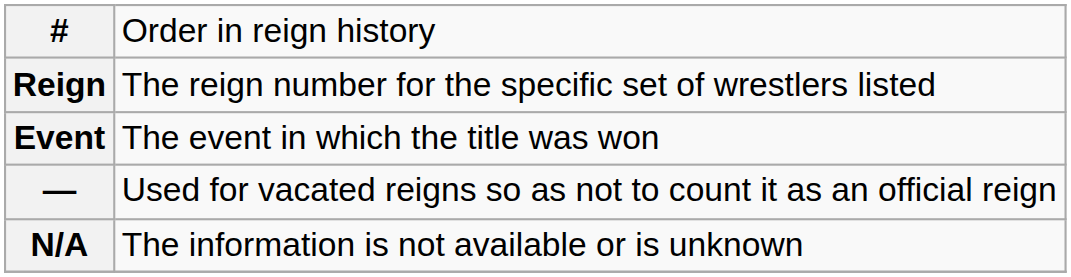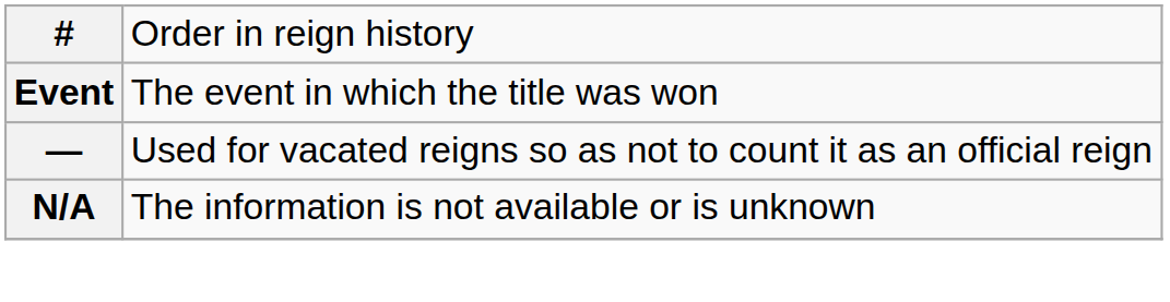- row: Reign | The reign number for the specific set of wrestlers listed
